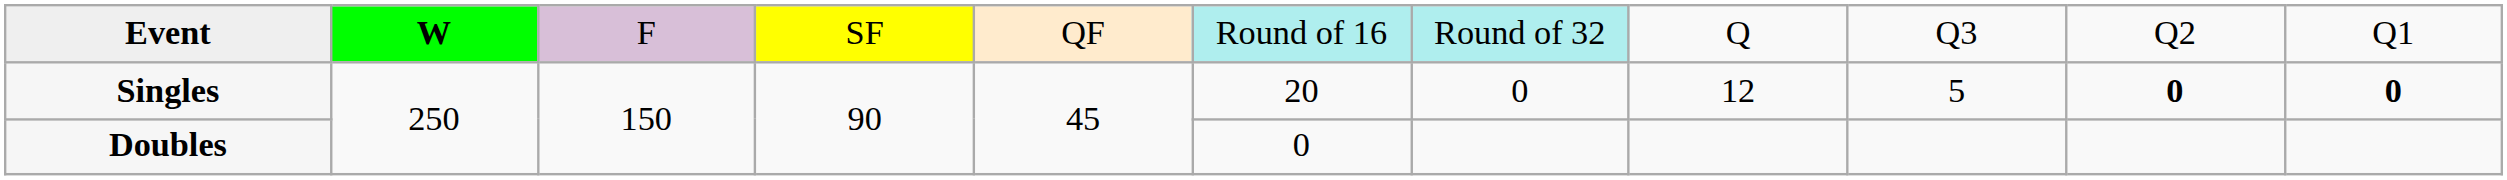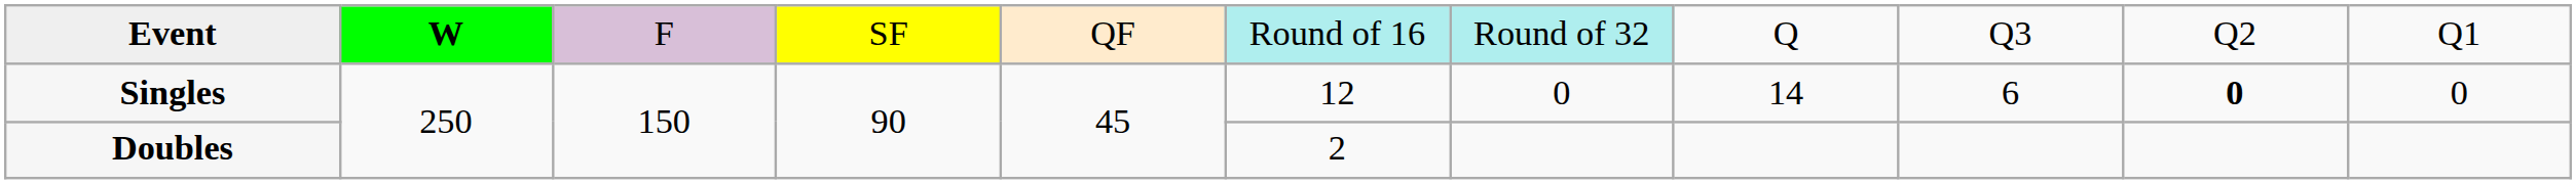Singles | column 6: 20 -> 12
Singles | column 8: 12 -> 14
Singles | column 9: 5 -> 6
Singles | column 11: bold -> normal
Doubles | column 6: 0 -> 2
